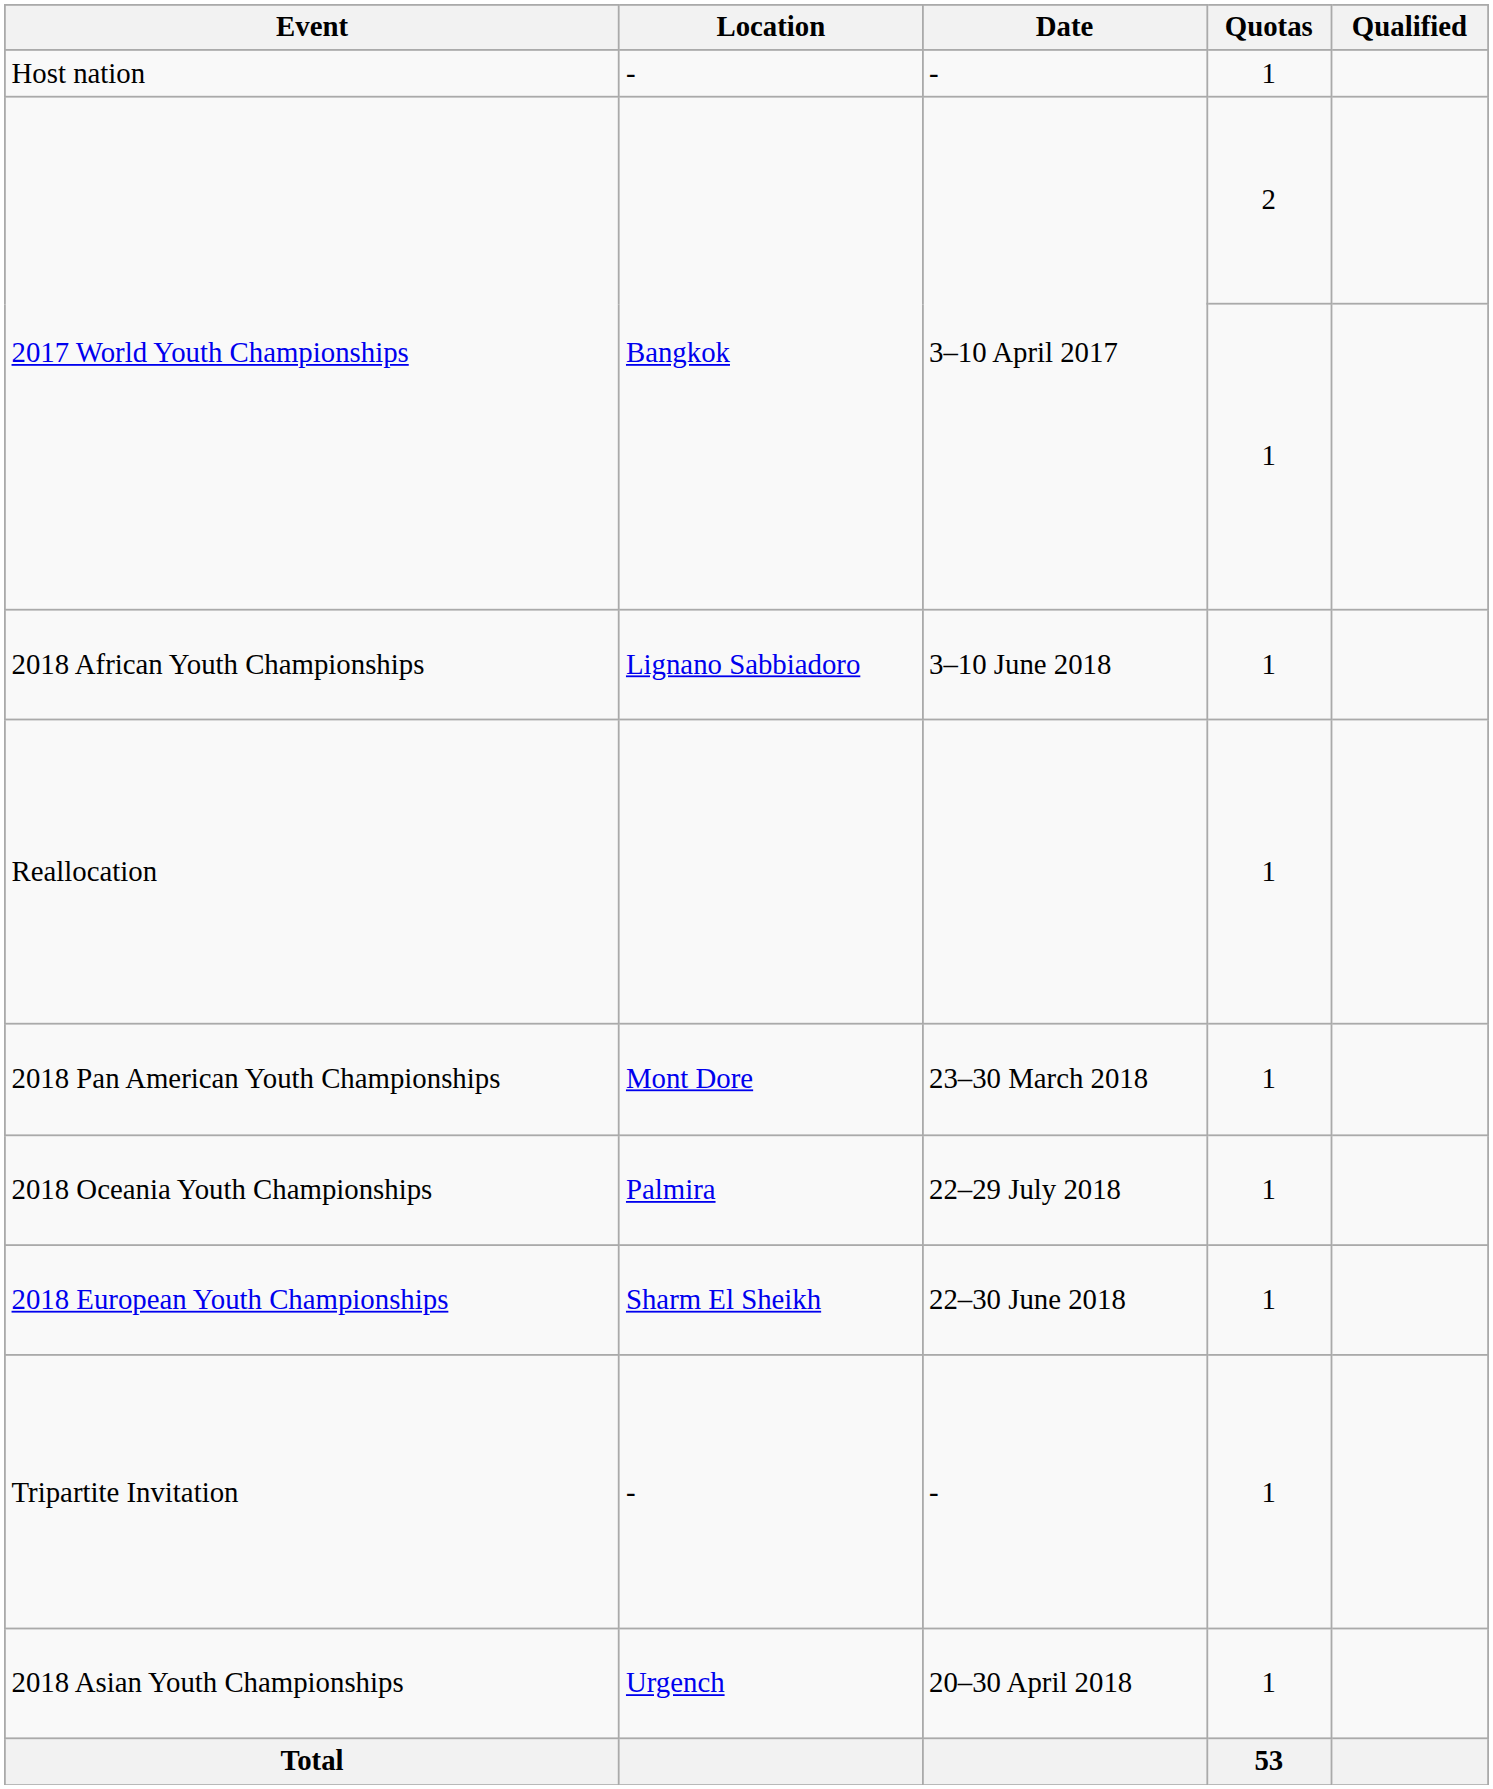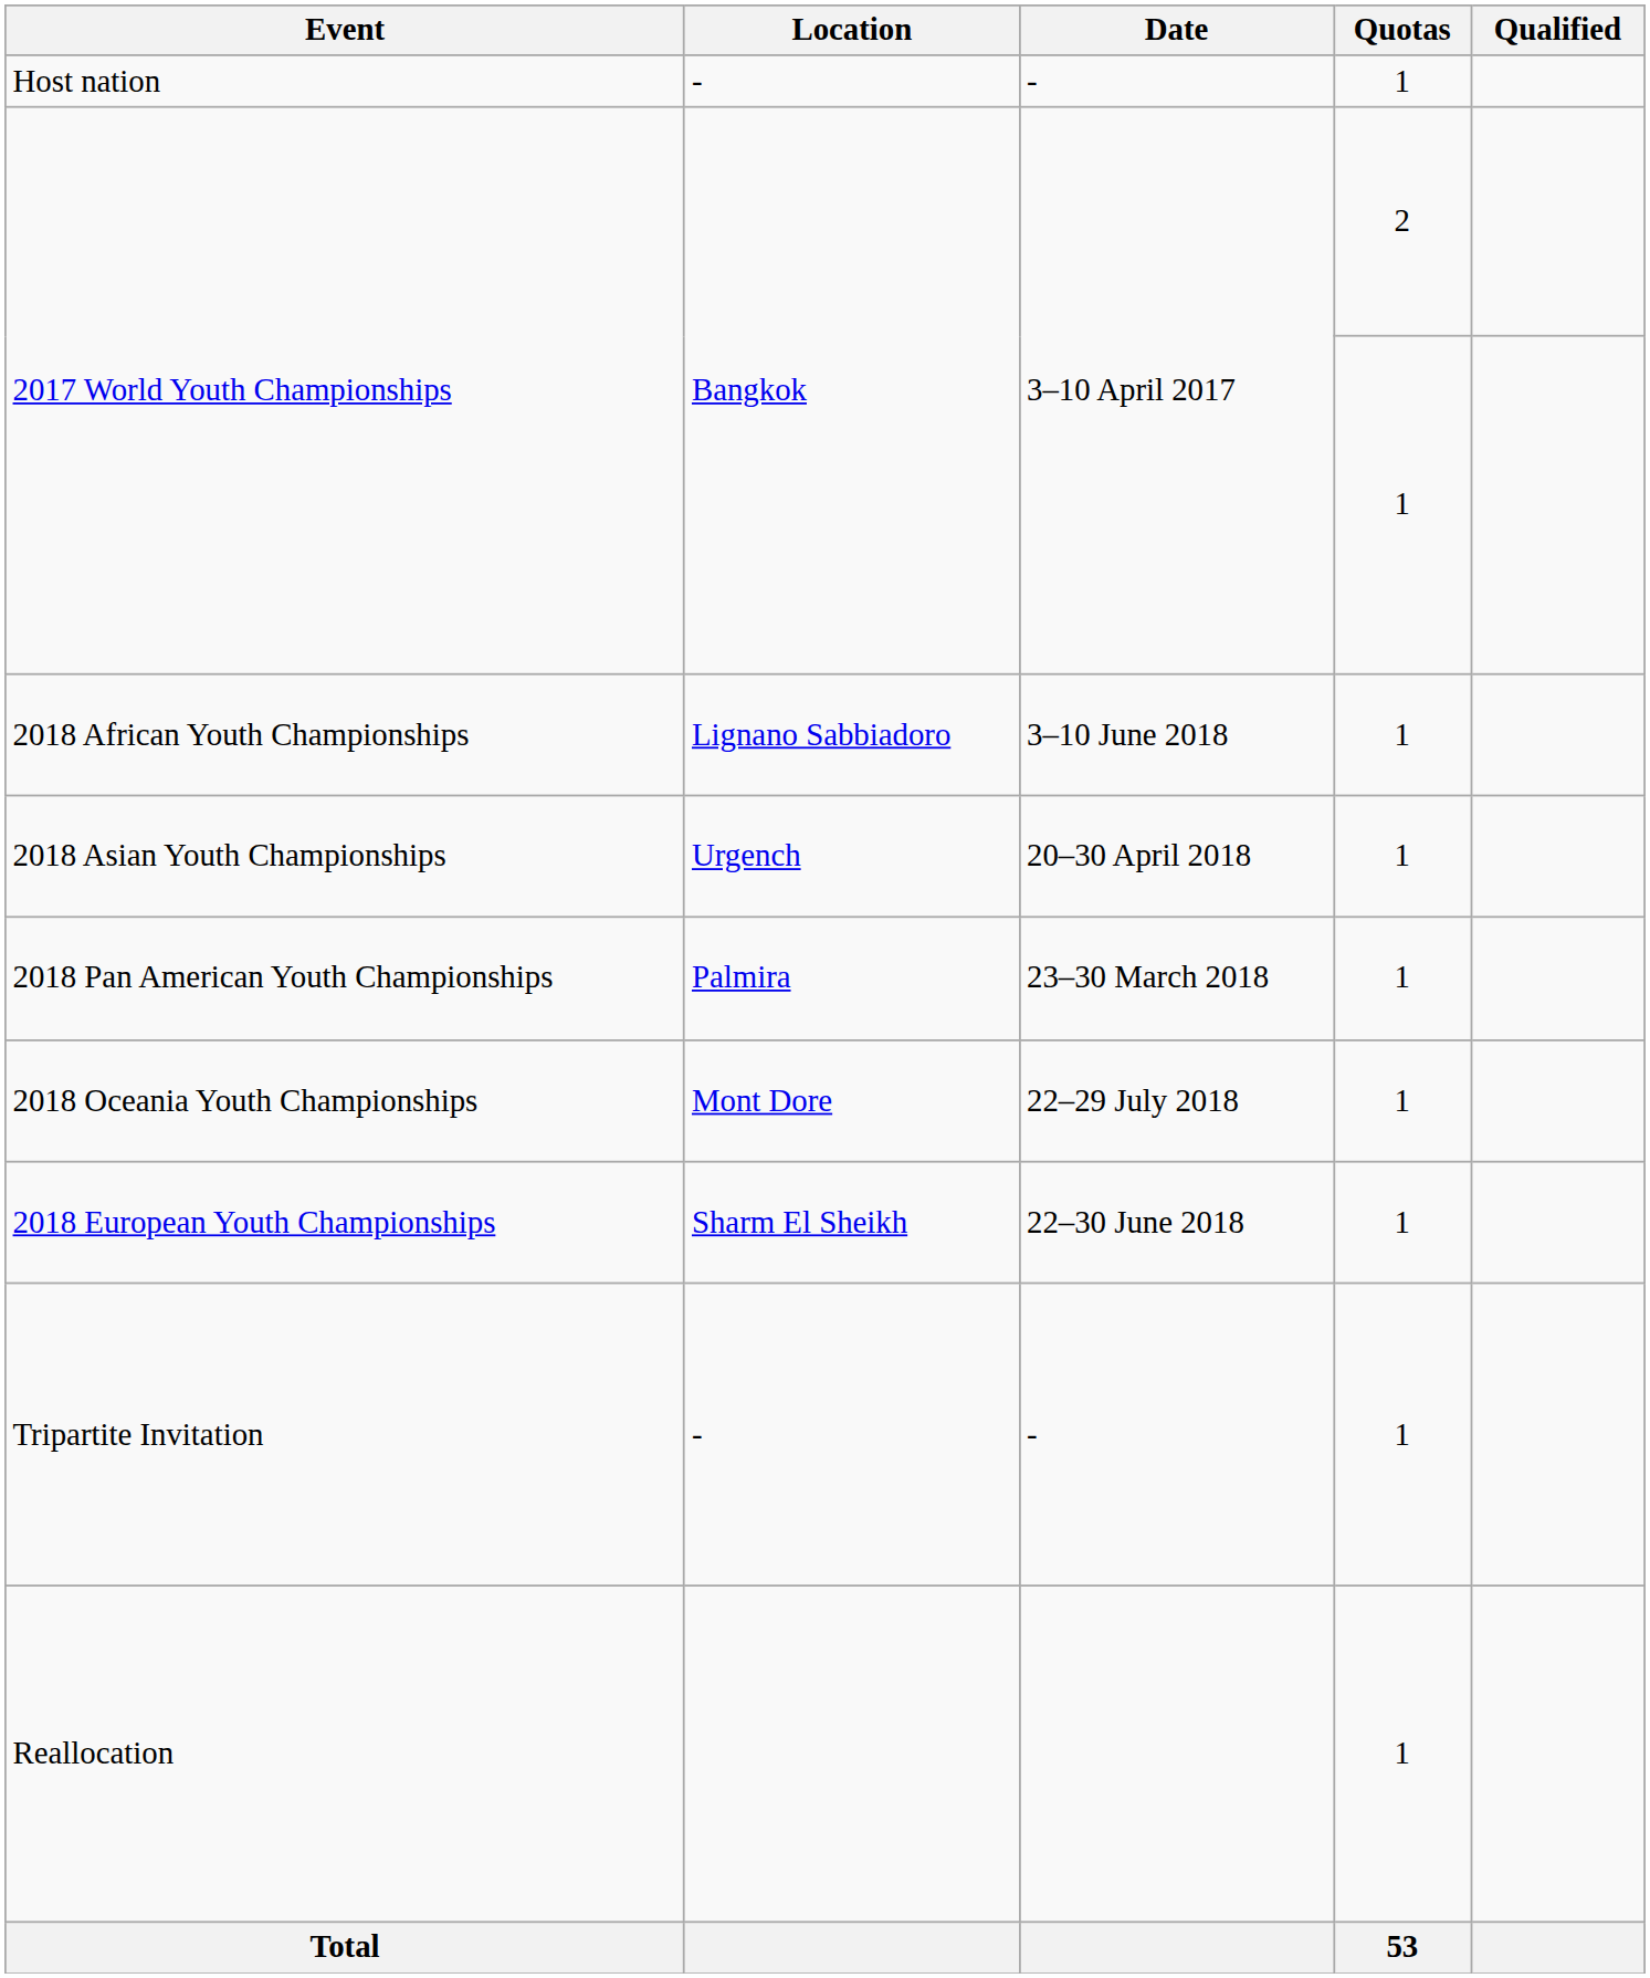rows swapped: 2018 Asian Youth Championships <-> Reallocation
2018 Pan American Youth Championships | Location: Mont Dore -> Palmira
2018 Oceania Youth Championships | Location: Palmira -> Mont Dore
